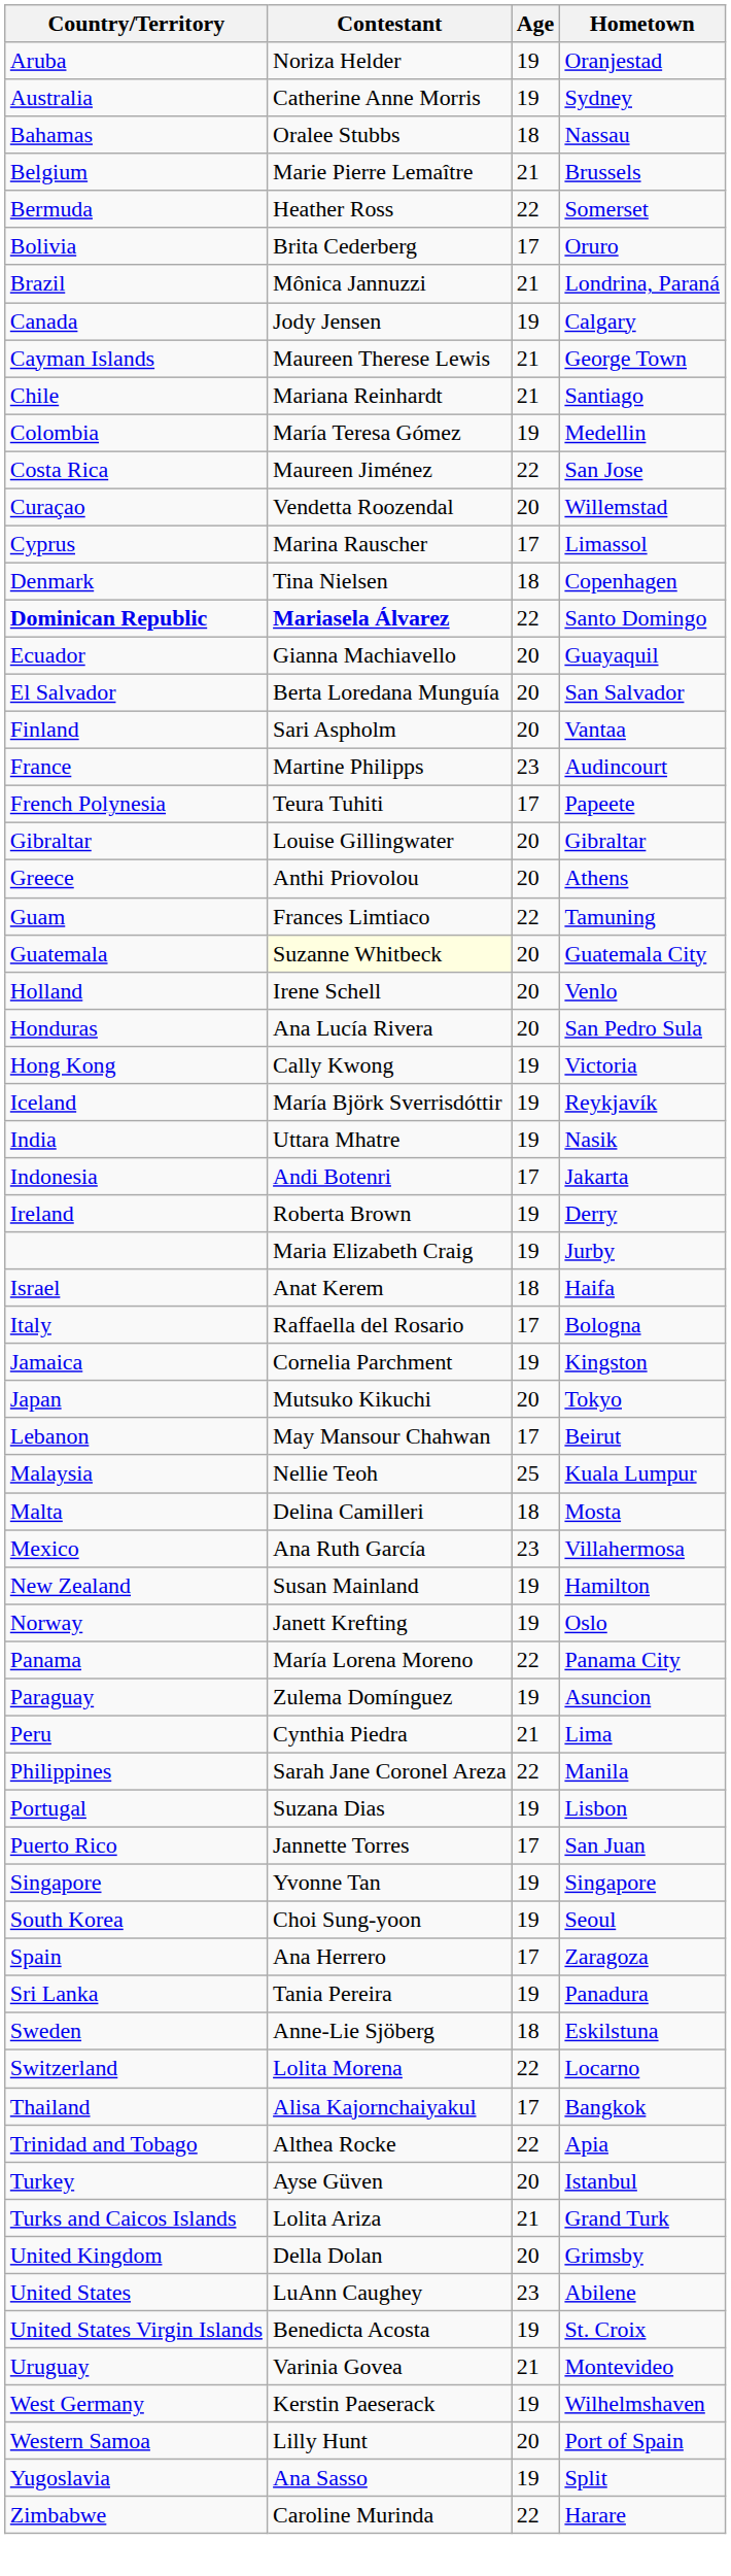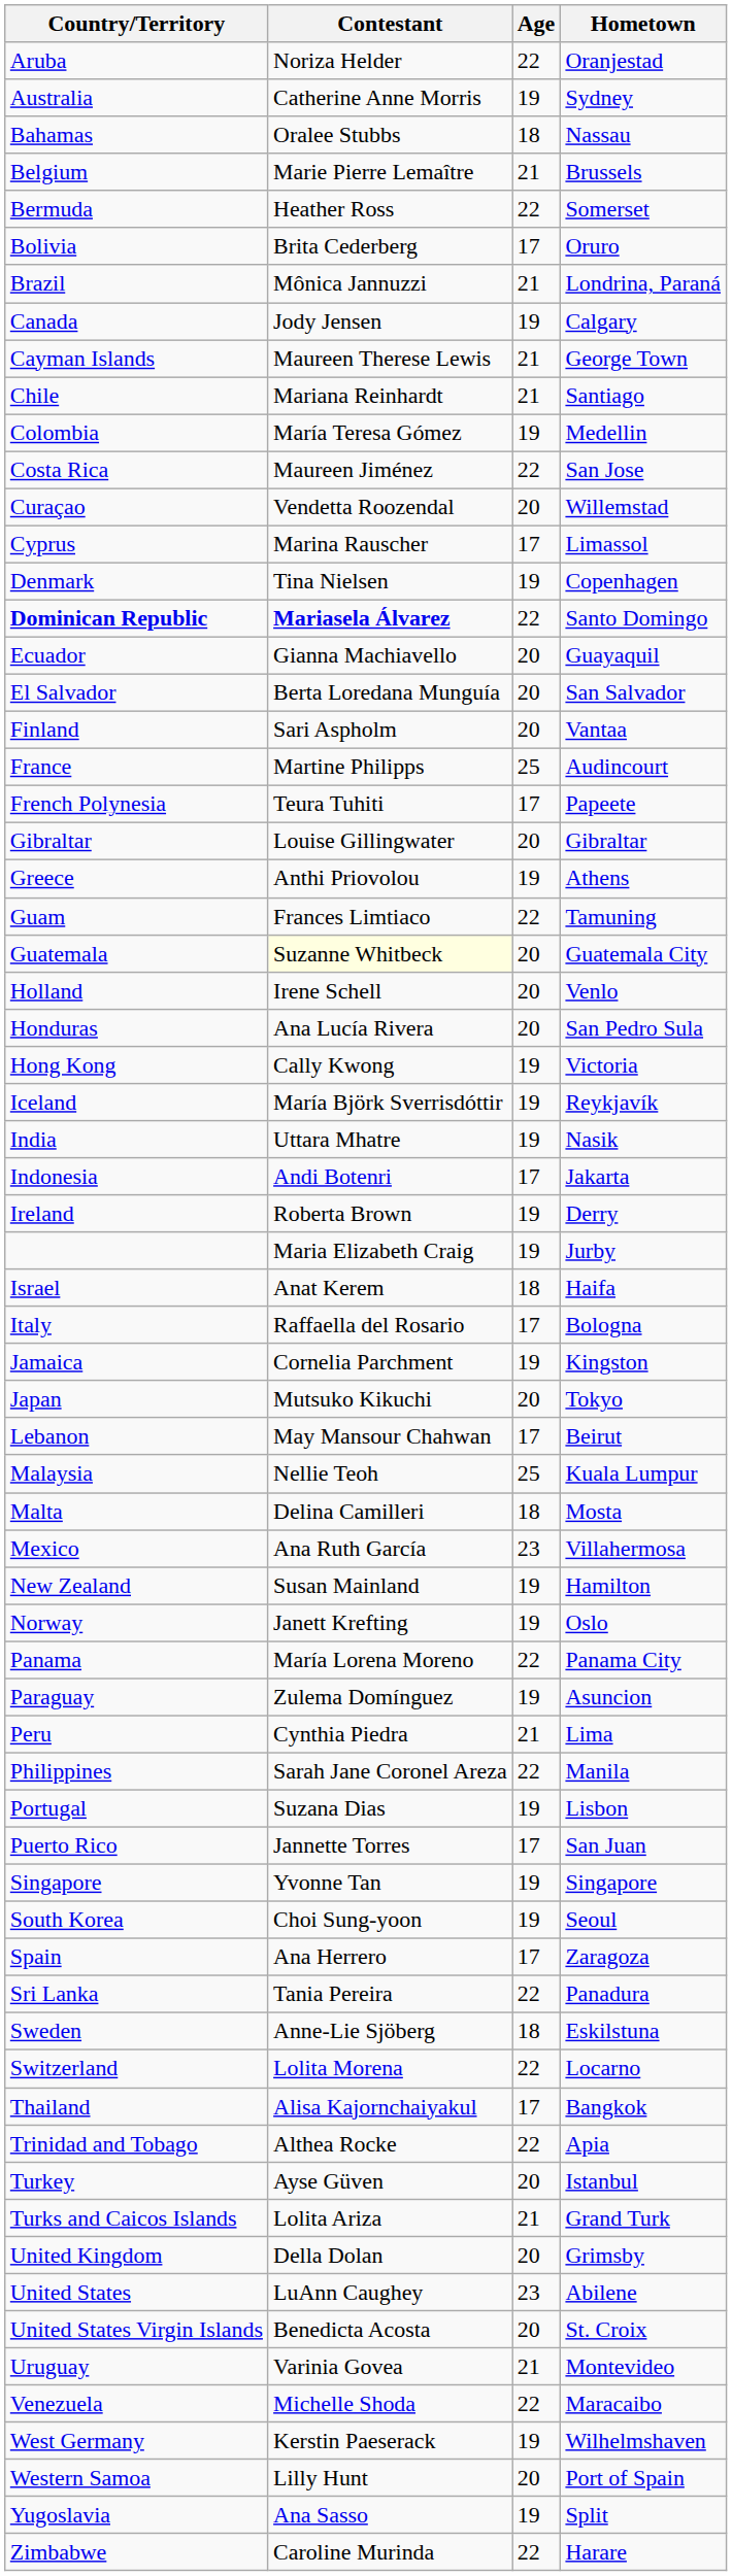Aruba | Age: 19 -> 22
Denmark | Age: 18 -> 19
France | Age: 23 -> 25
Greece | Age: 20 -> 19
Sri Lanka | Age: 19 -> 22
United States Virgin Islands | Age: 19 -> 20
+ row: Venezuela | Michelle Shoda | 22 | Maracaibo
